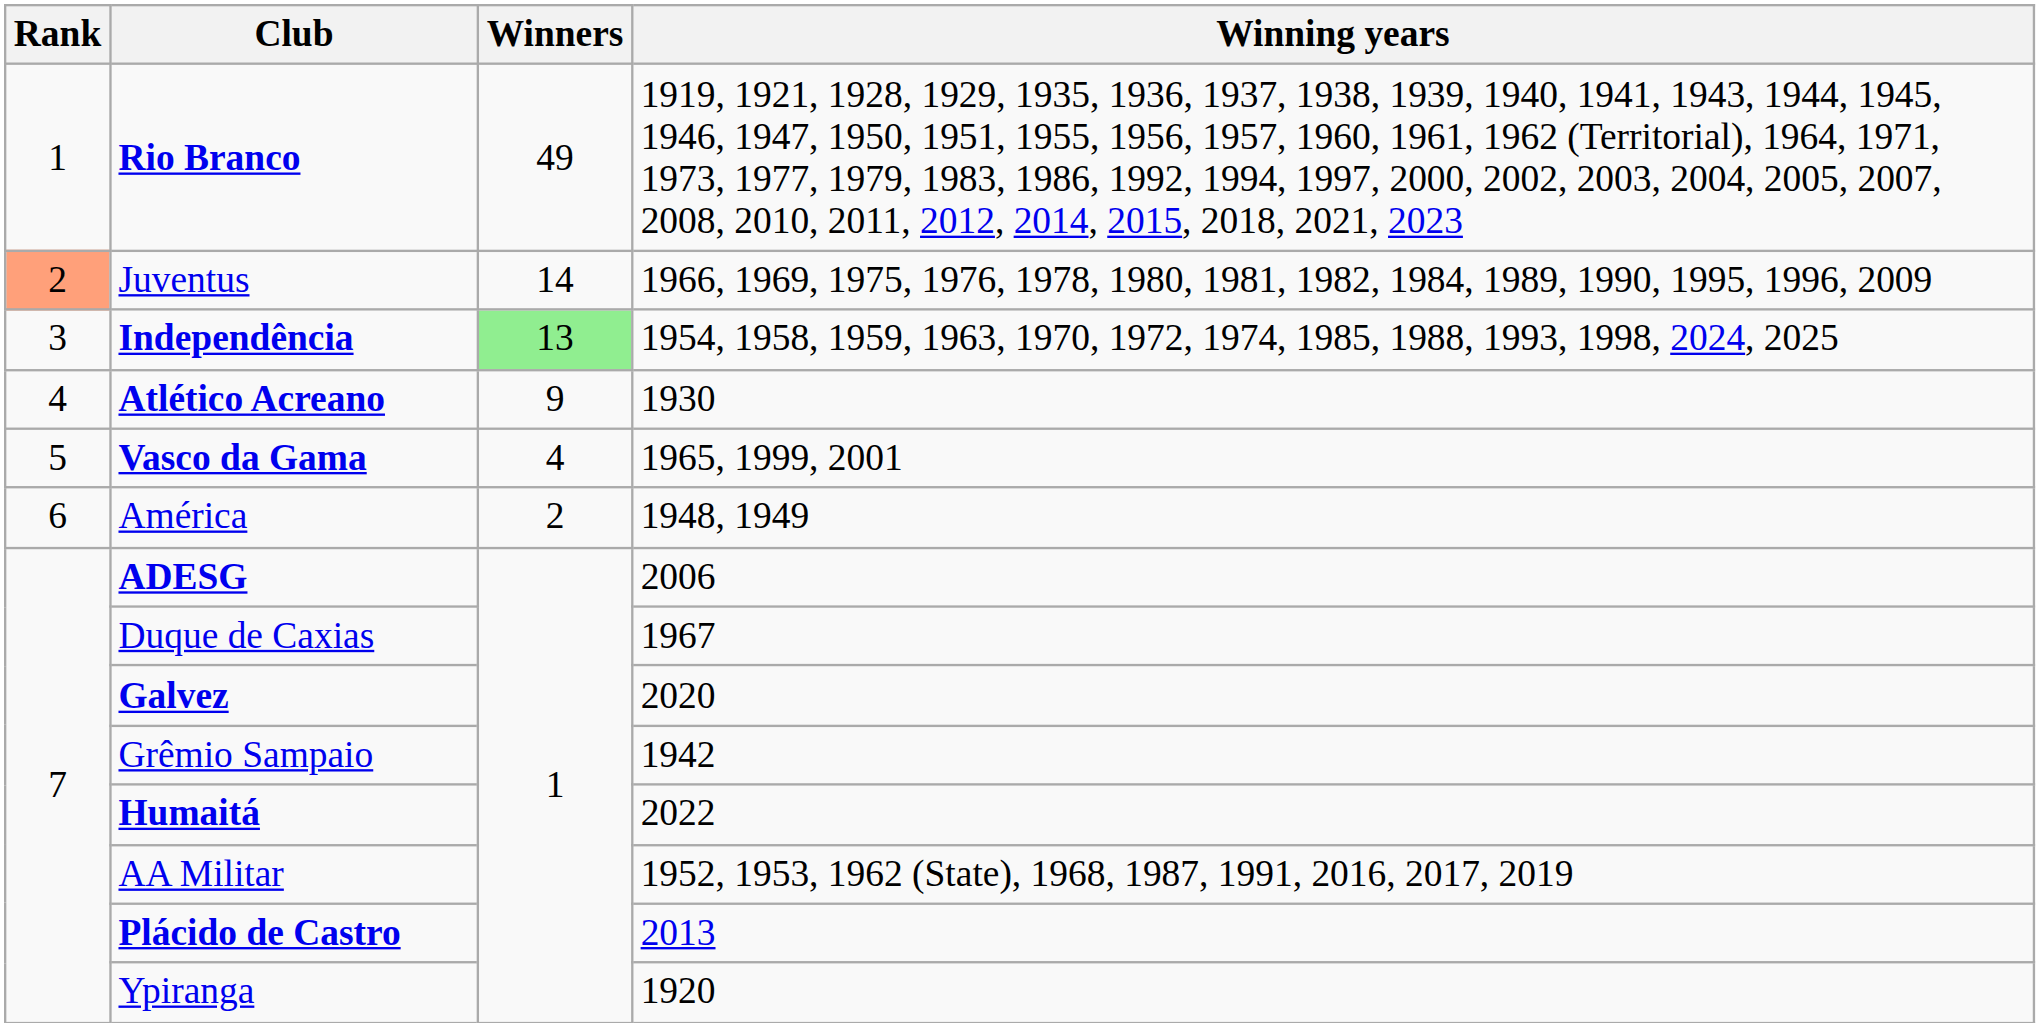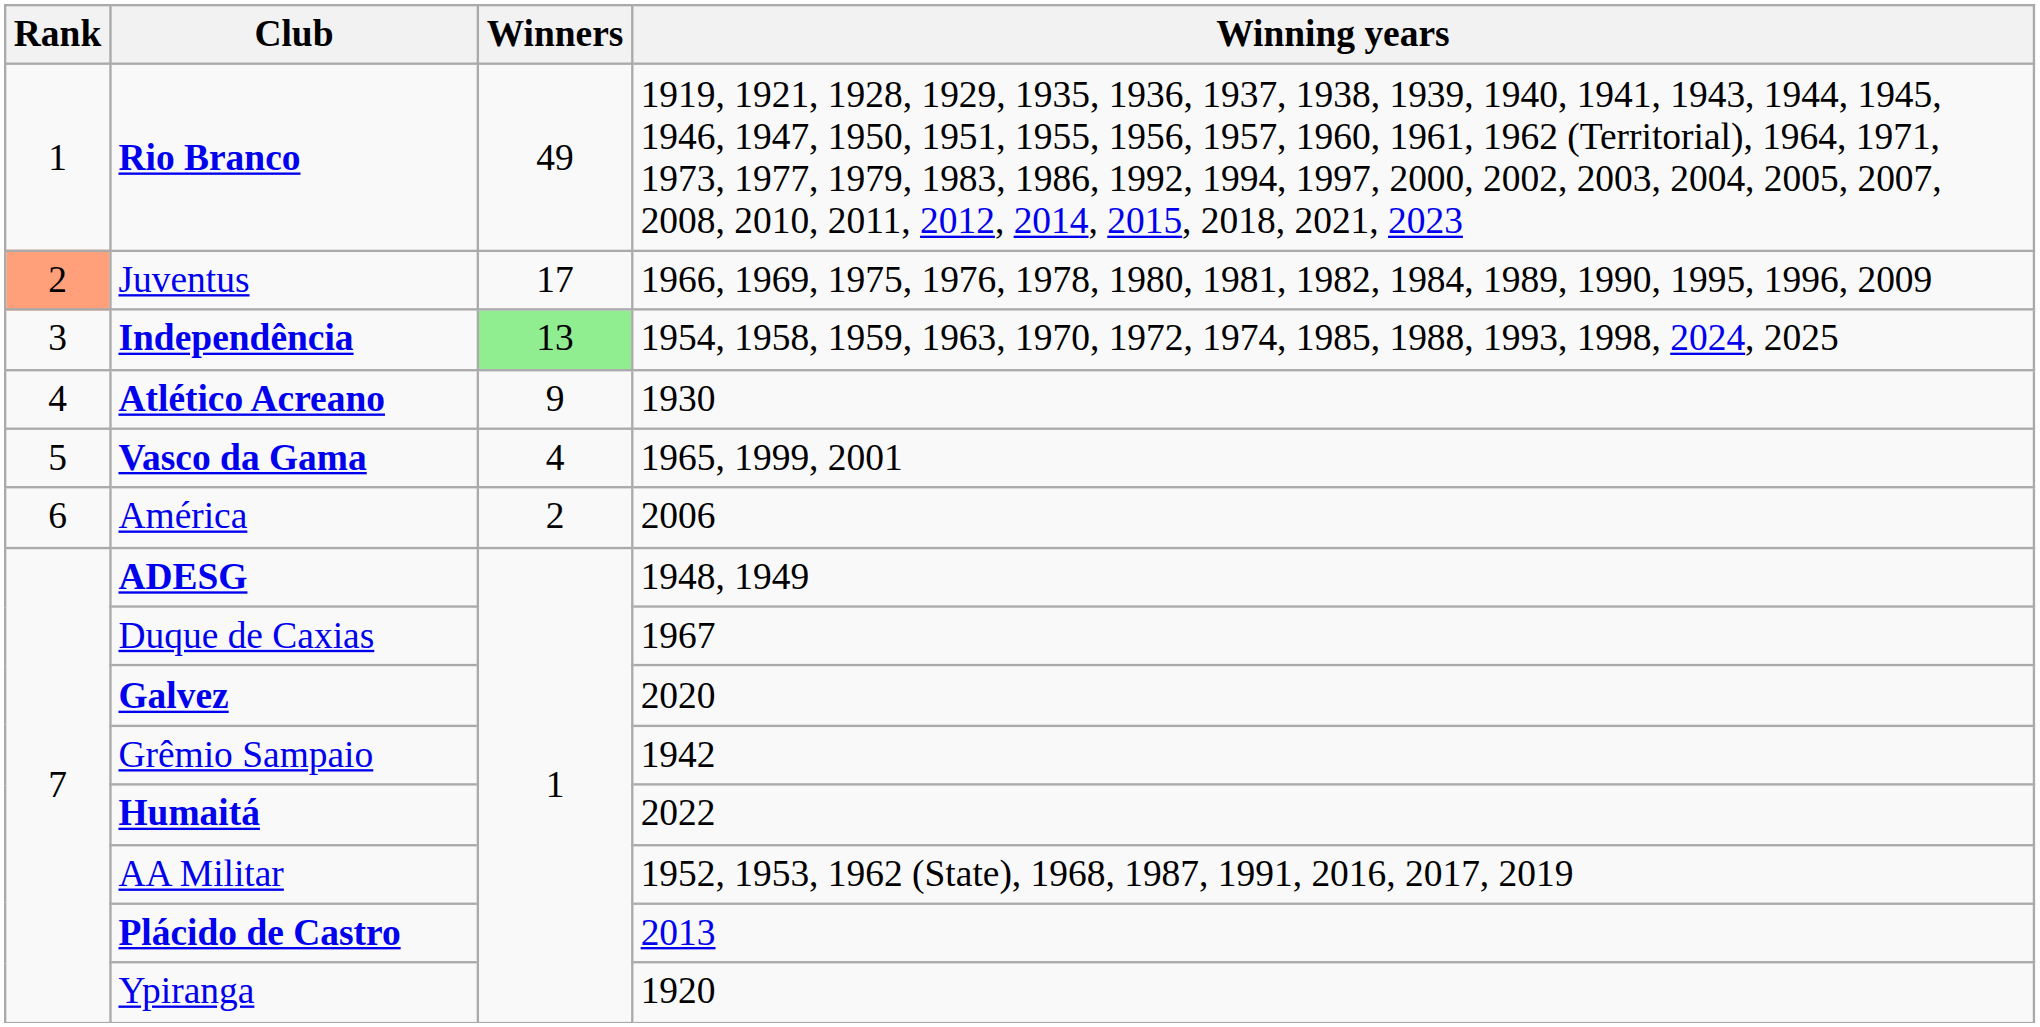Juventus | Winners: 14 -> 17
América | Winning years: 1948, 1949 -> 2006
ADESG | Winning years: 2006 -> 1948, 1949
